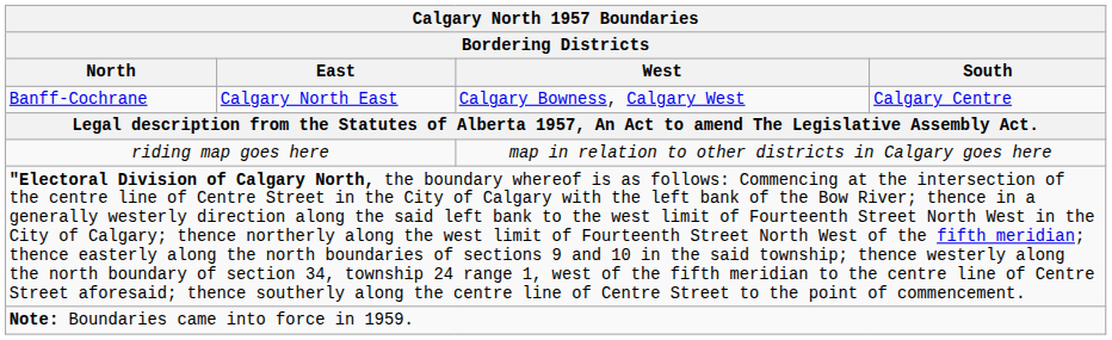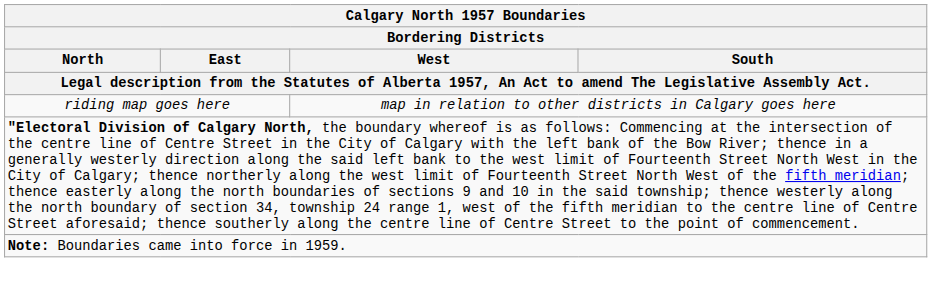- row: Banff-Cochrane | Calgary North East | Calgary Bowness, Calgary West | Calgary Centre
